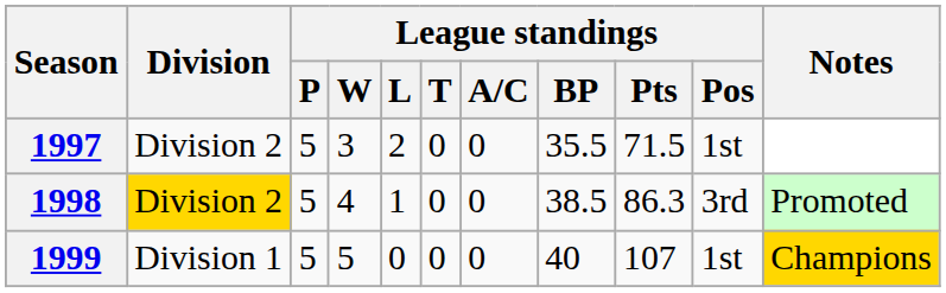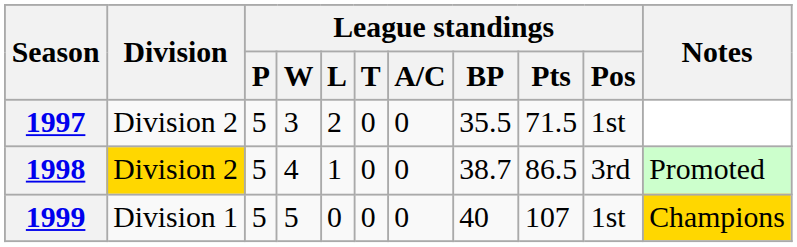1998 | League standings / BP: 38.5 -> 38.7
1998 | League standings / Pts: 86.3 -> 86.5
